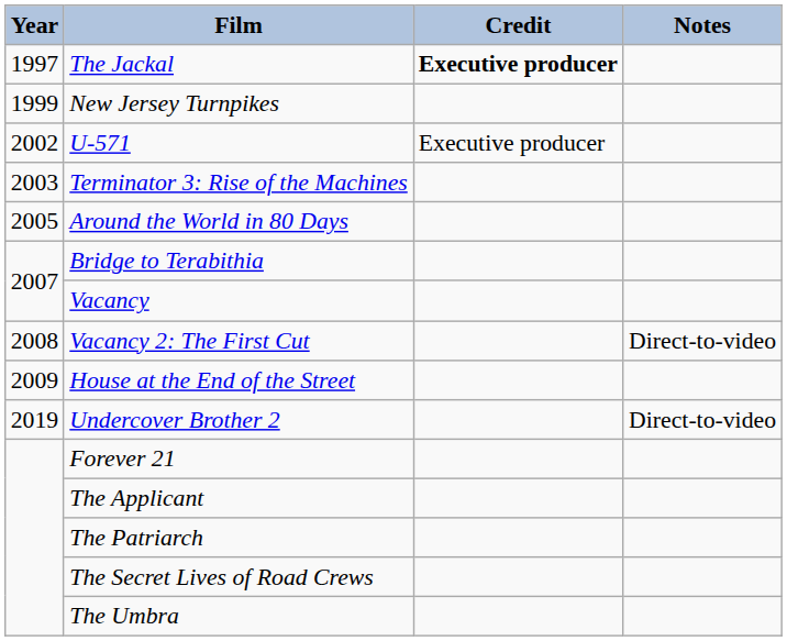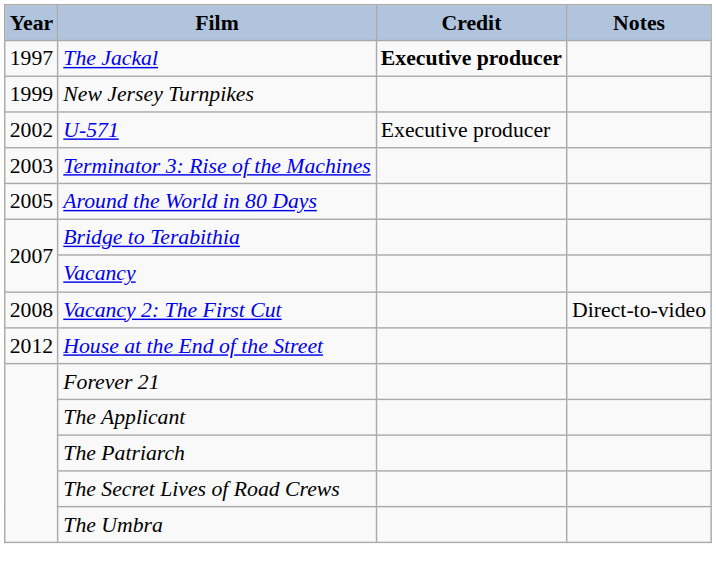House at the End of the Street | Year: 2009 -> 2012
- row: 2019 | Undercover Brother 2 | Direct-to-video
